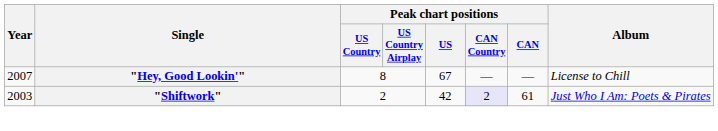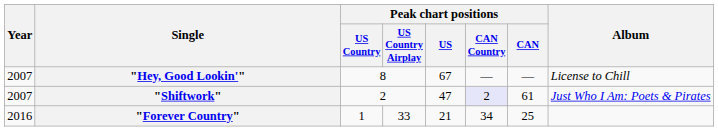"Shiftwork" | Year: 2003 -> 2007
"Shiftwork" | Peak chart positions / US: 42 -> 47
+ row: 2016 | "Forever Country" | 1 | 33 | 21 | 34 | 25
